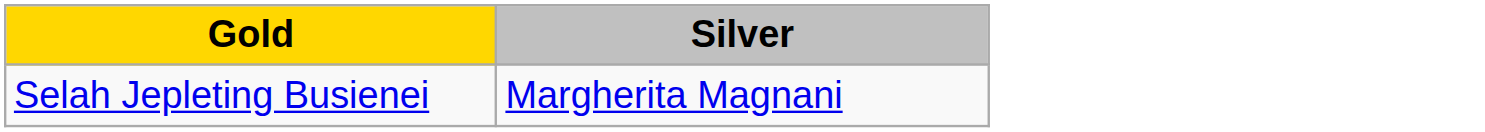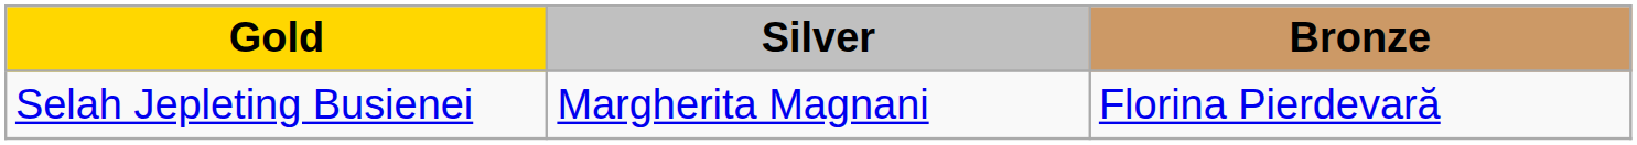+ column: Bronze | Florina Pierdevară
